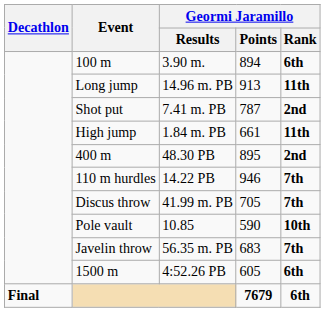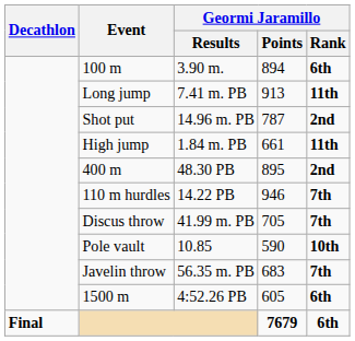Long jump | Geormi Jaramillo / Results: 14.96 m. PB -> 7.41 m. PB
Shot put | Geormi Jaramillo / Results: 7.41 m. PB -> 14.96 m. PB
